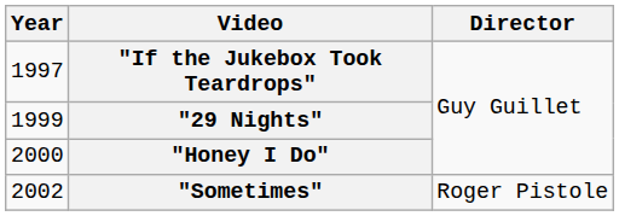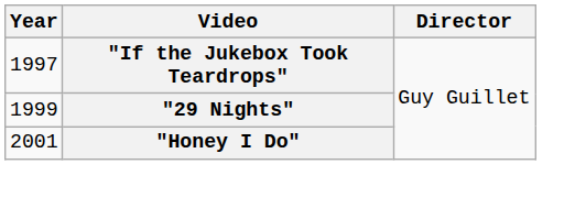"Honey I Do" | Year: 2000 -> 2001
- row: 2002 | "Sometimes" | Roger Pistole
